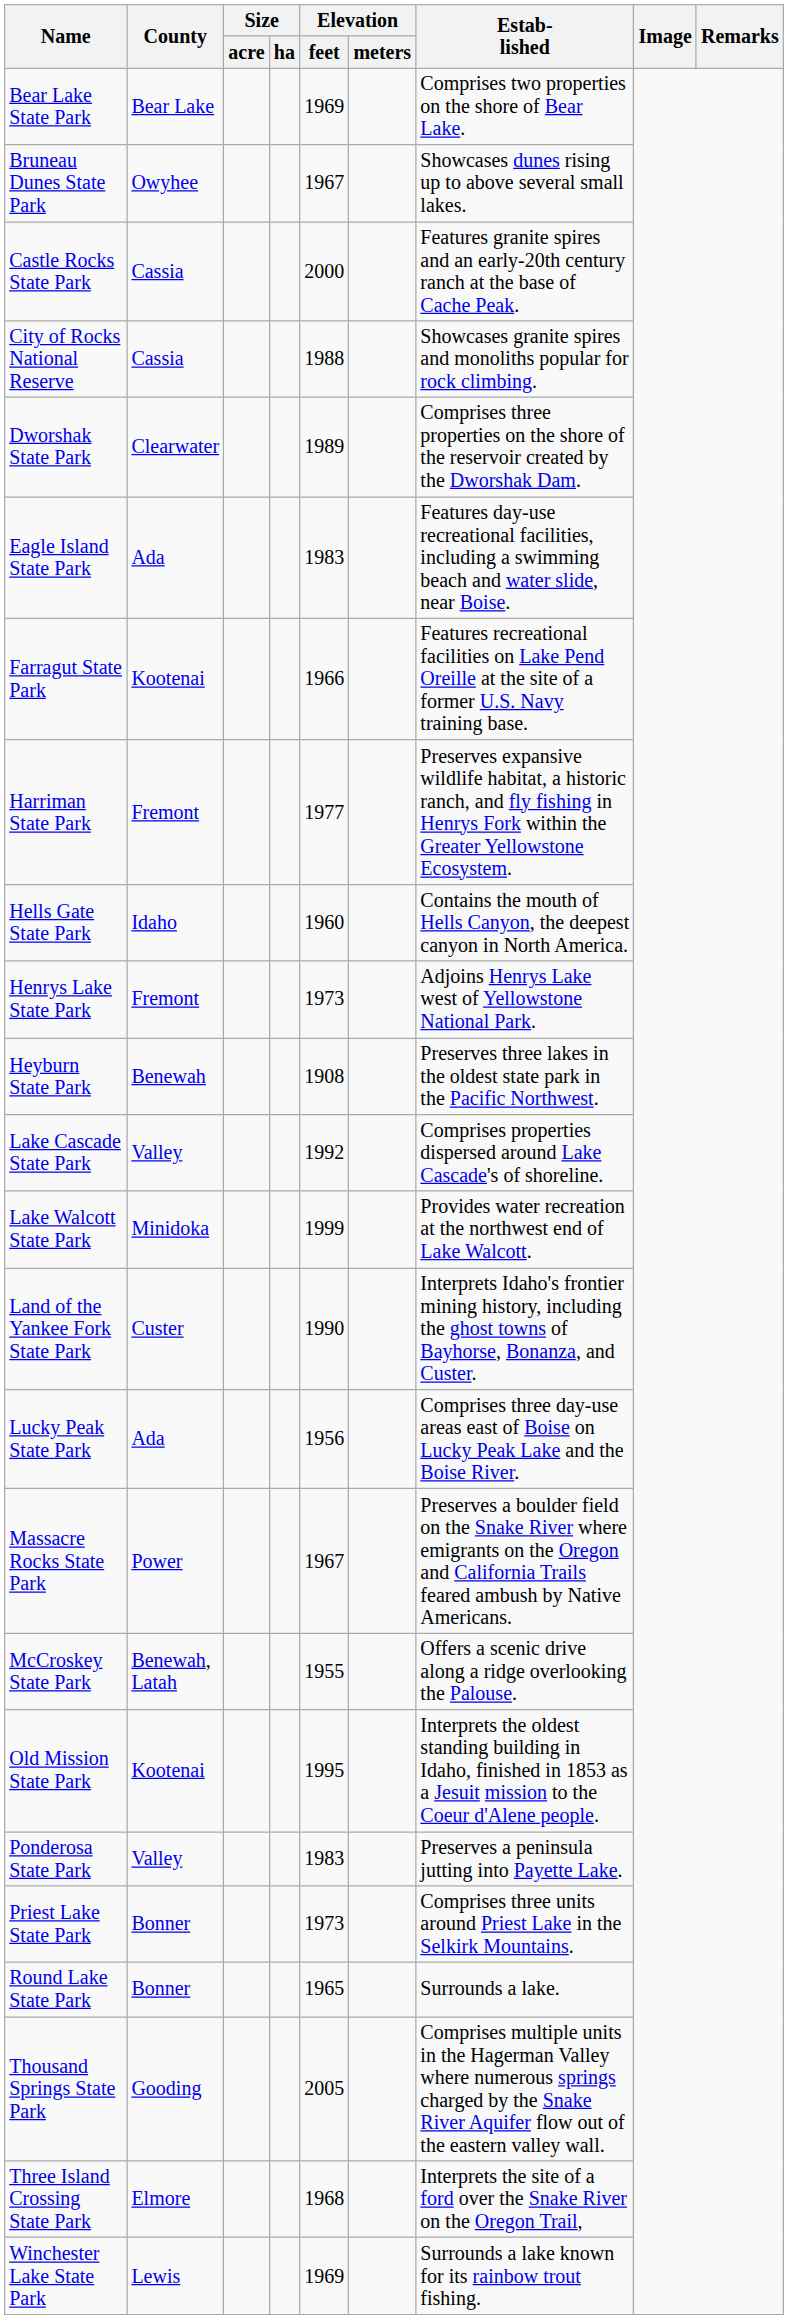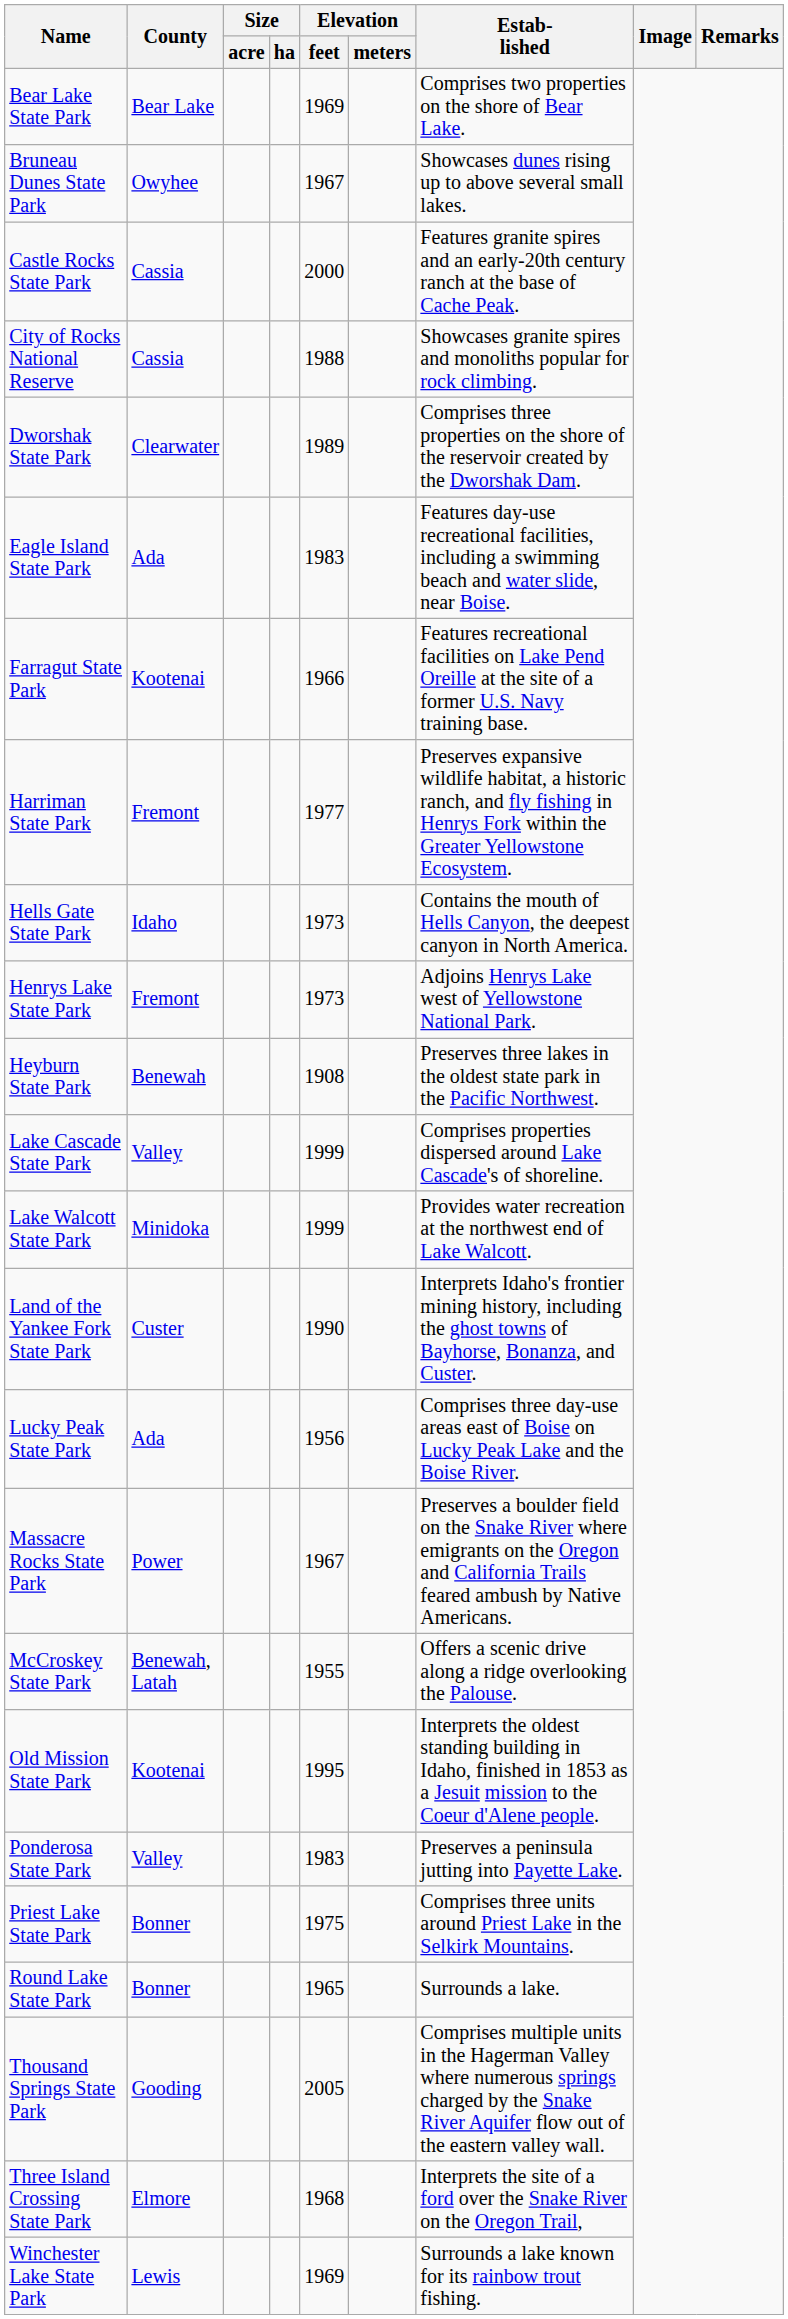Hells Gate State Park | Elevation / feet: 1960 -> 1973
Lake Cascade State Park | Elevation / feet: 1992 -> 1999
Priest Lake State Park | Elevation / feet: 1973 -> 1975
